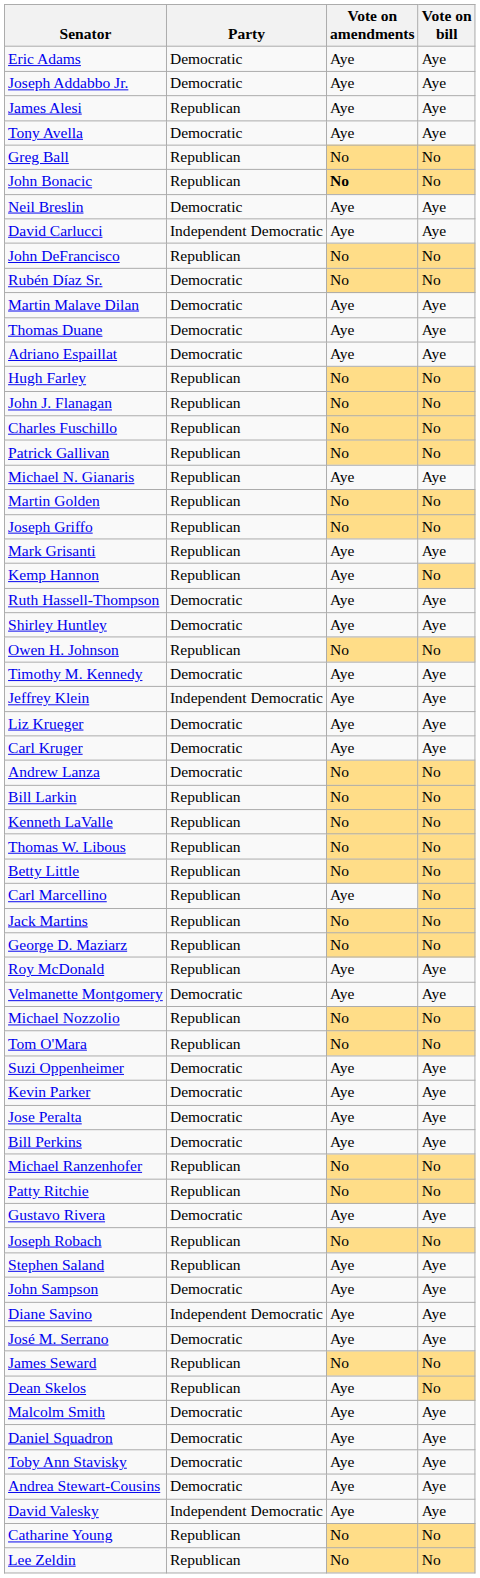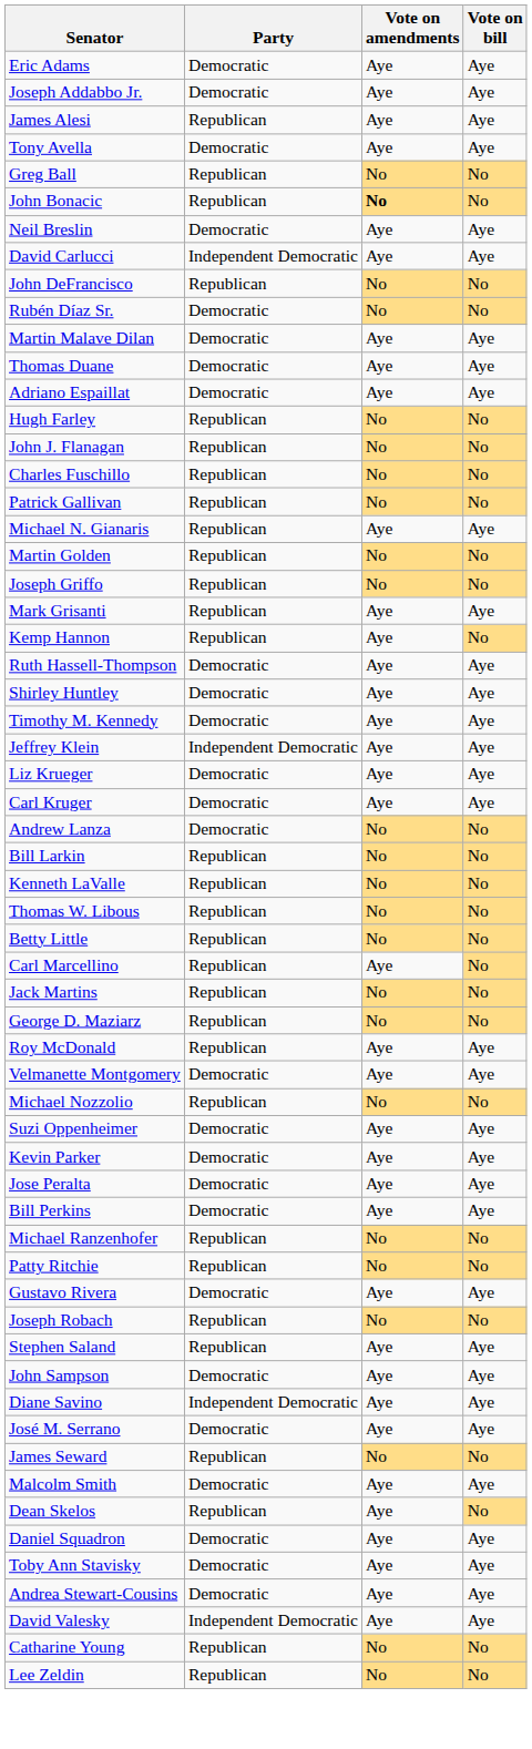- row: Owen H. Johnson | Republican | No | No
- row: Tom O'Mara | Republican | No | No
rows swapped: Dean Skelos <-> Malcolm Smith
